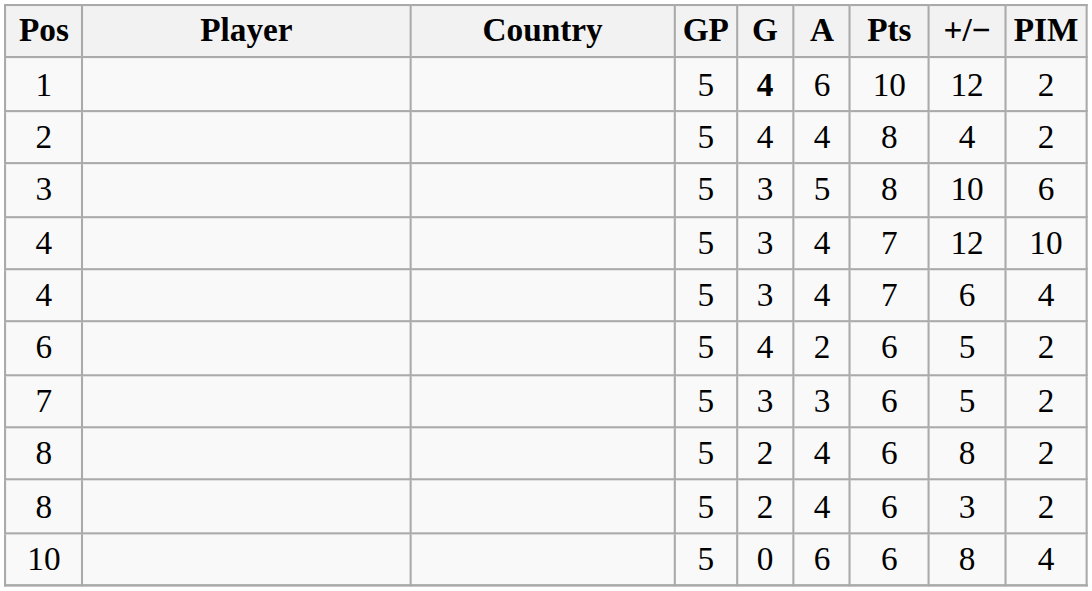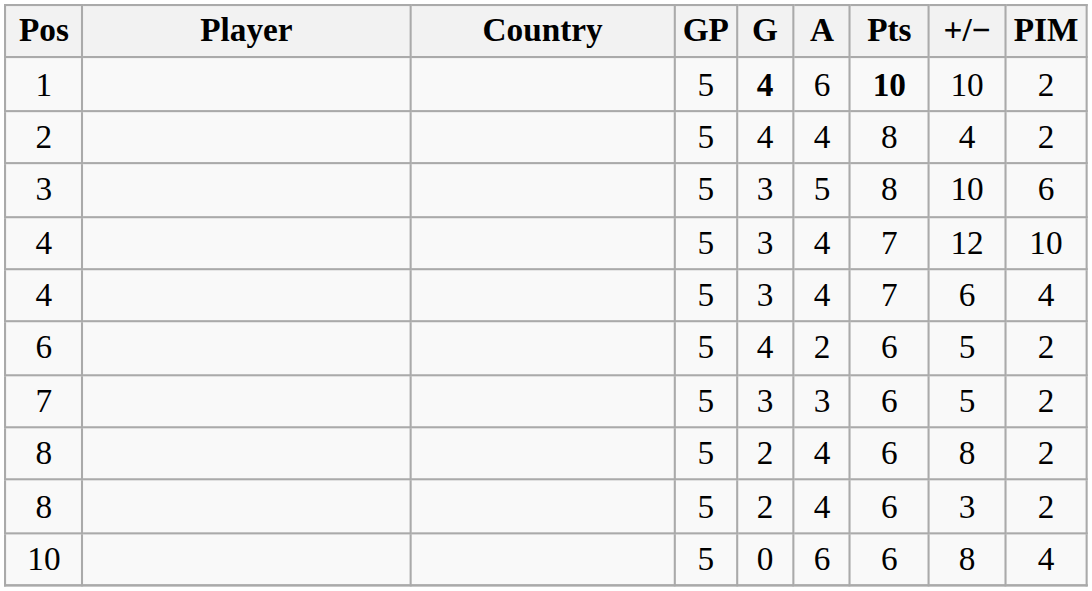1 | Pts: normal -> bold
1 | +/−: 12 -> 10
